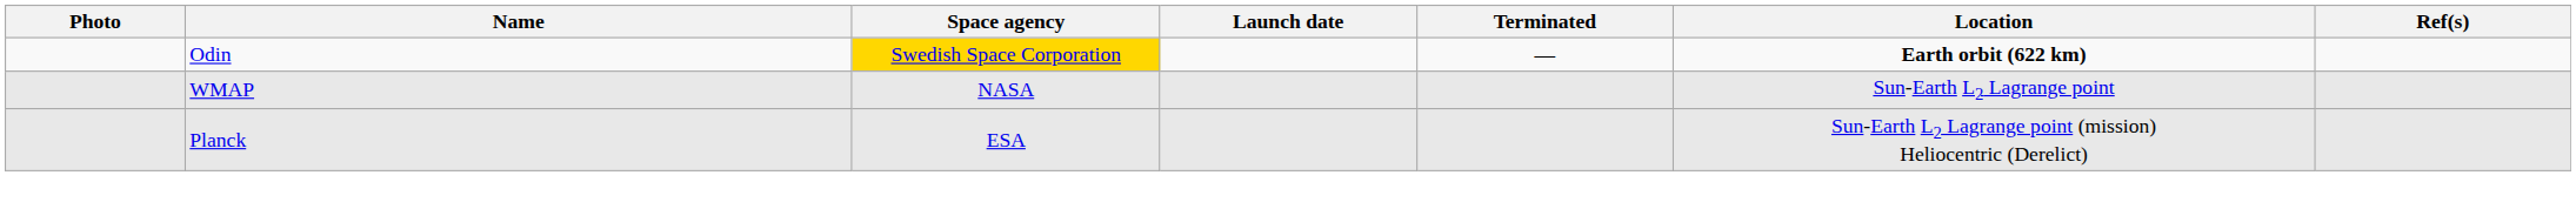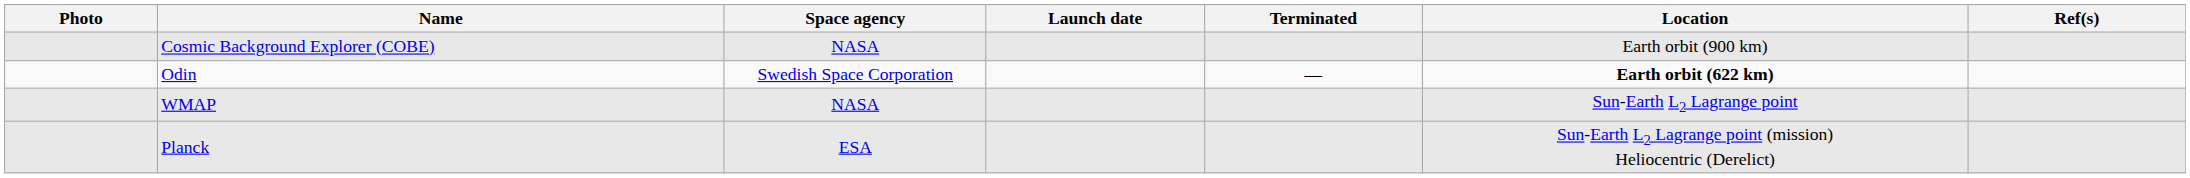+ row: Cosmic Background Explorer (COBE) | NASA | Earth orbit (900 km)
Odin | Space agency: gold background -> no background
